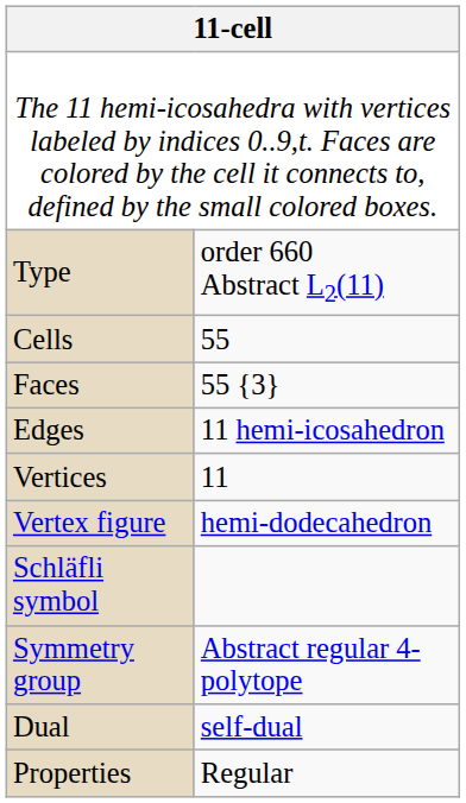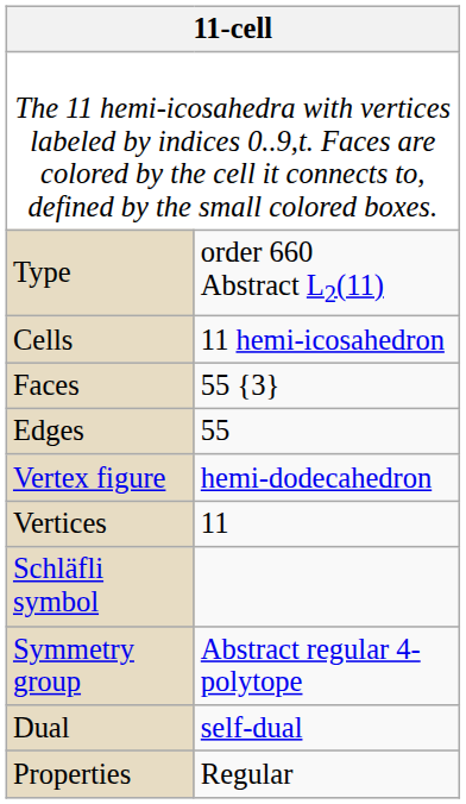Cells | column 2: 55 -> 11 hemi-icosahedron
Edges | column 2: 11 hemi-icosahedron -> 55
rows swapped: Vertices <-> Vertex figure
